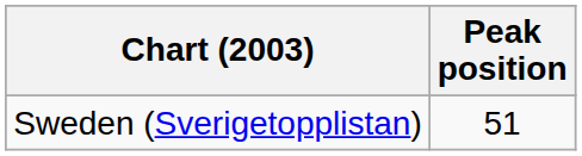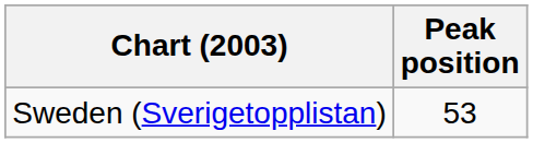Sweden (Sverigetopplistan) | Peak position: 51 -> 53
